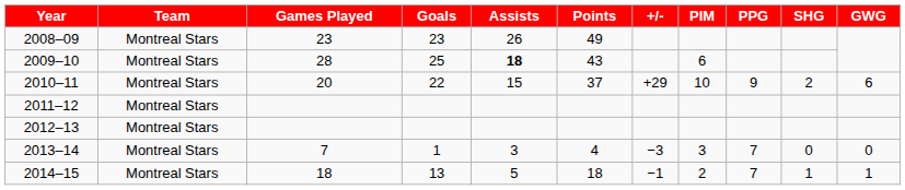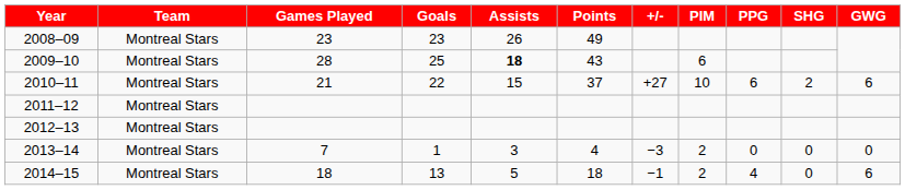2010–11 | Games Played: 20 -> 21
2010–11 | +/-: +29 -> +27
2010–11 | PPG: 9 -> 6
2013–14 | PIM: 3 -> 2
2013–14 | PPG: 7 -> 0
2014–15 | PPG: 7 -> 4
2014–15 | SHG: 1 -> 0
2014–15 | GWG: 1 -> 6
